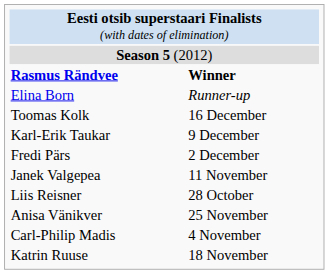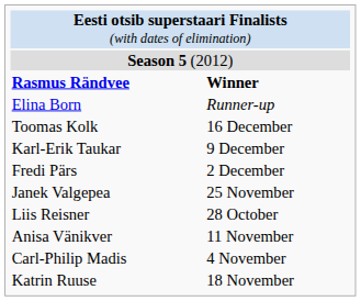Janek Valgepea | column 2: 11 November -> 25 November
Anisa Vänikver | column 2: 25 November -> 11 November
